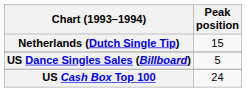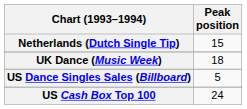+ row: UK Dance (Music Week) | 18
